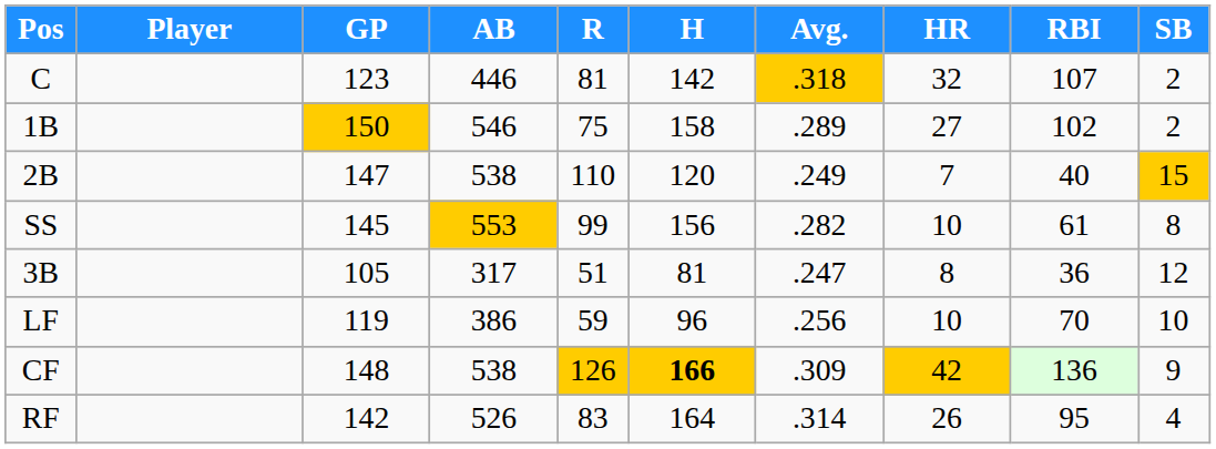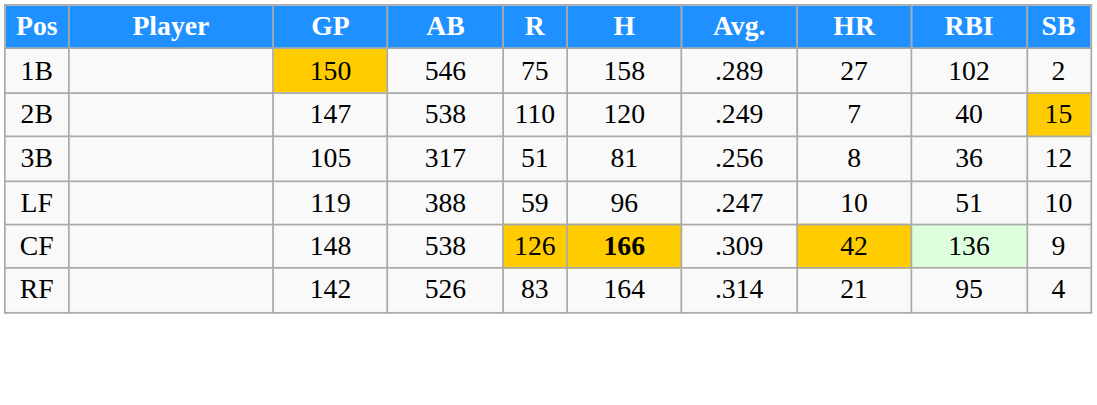- row: C | 123 | 446 | 81 | 142 | .318 | 32 | 107 | 2
- row: SS | 145 | 553 | 99 | 156 | .282 | 10 | 61 | 8
3B | Avg.: .247 -> .256
LF | AB: 386 -> 388
LF | Avg.: .256 -> .247
LF | RBI: 70 -> 51
RF | HR: 26 -> 21
